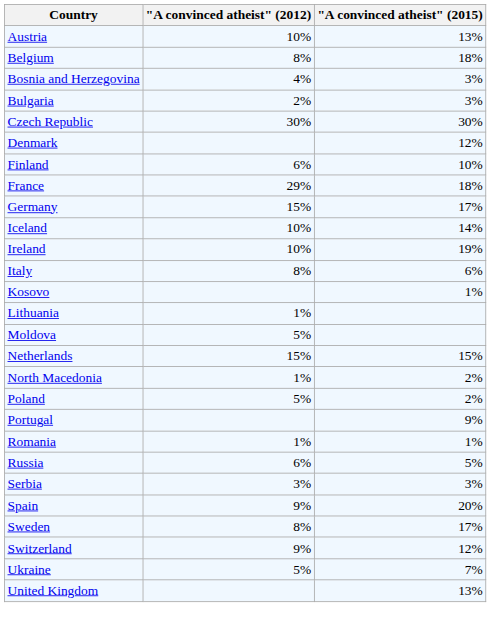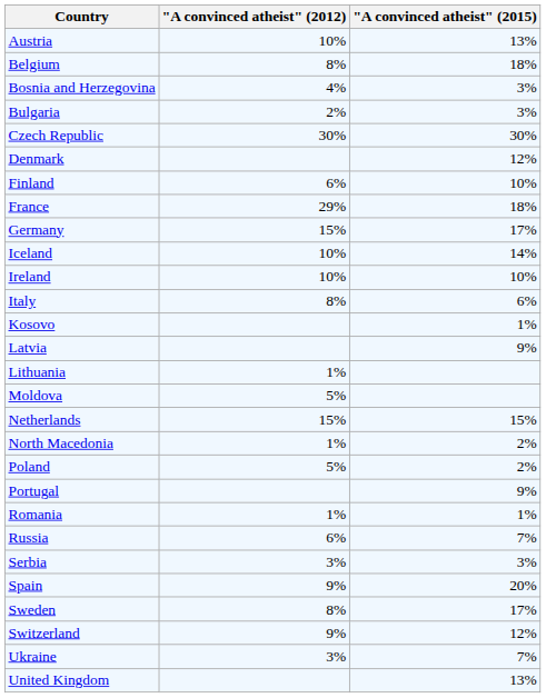Ireland | "A convinced atheist" (2015): 19% -> 10%
+ row: Latvia | 9%
Russia | "A convinced atheist" (2015): 5% -> 7%
Ukraine | "A convinced atheist" (2012): 5% -> 3%
